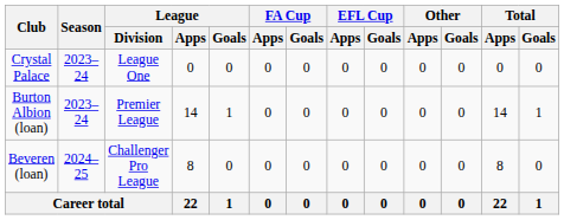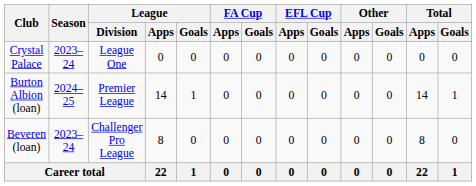Burton Albion (loan) | Season: 2023–24 -> 2024–25
Beveren (loan) | Season: 2024–25 -> 2023–24
